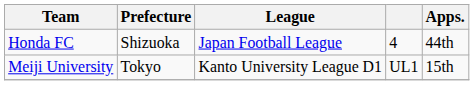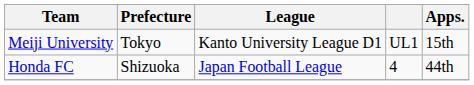rows swapped: Meiji University <-> Honda FC
